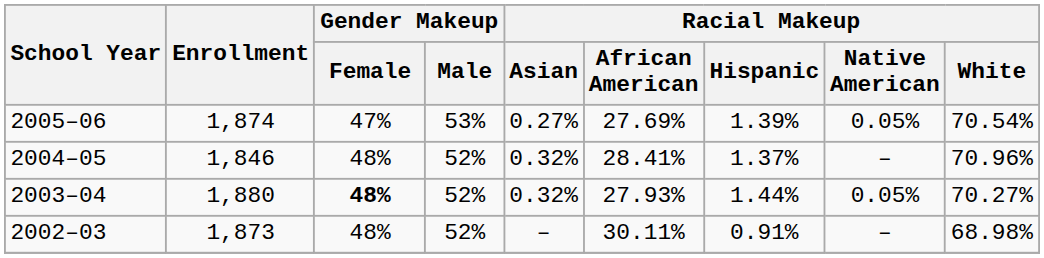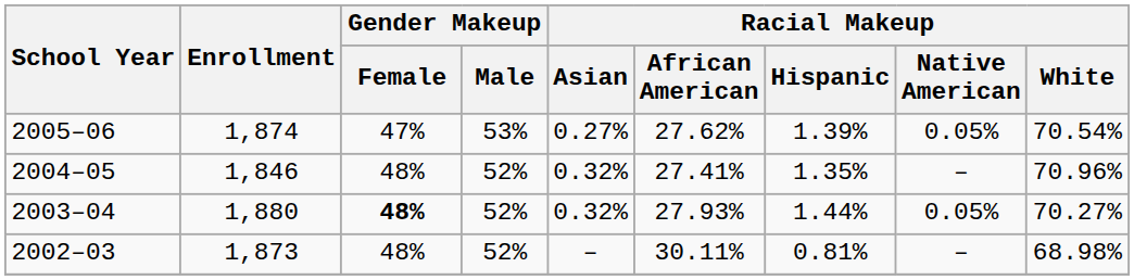2005–06 | Racial Makeup / African American: 27.69% -> 27.62%
2004–05 | Racial Makeup / African American: 28.41% -> 27.41%
2004–05 | Racial Makeup / Hispanic: 1.37% -> 1.35%
2002–03 | Racial Makeup / Hispanic: 0.91% -> 0.81%
